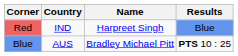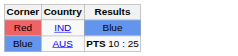- column: Name | Harpreet Singh | Bradley Michael Pitt
